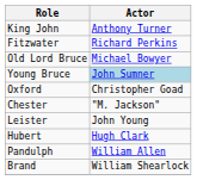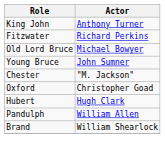Young Bruce | Actor: lightblue background -> no background
rows swapped: Chester <-> Oxford
- row: Leister | John Young
